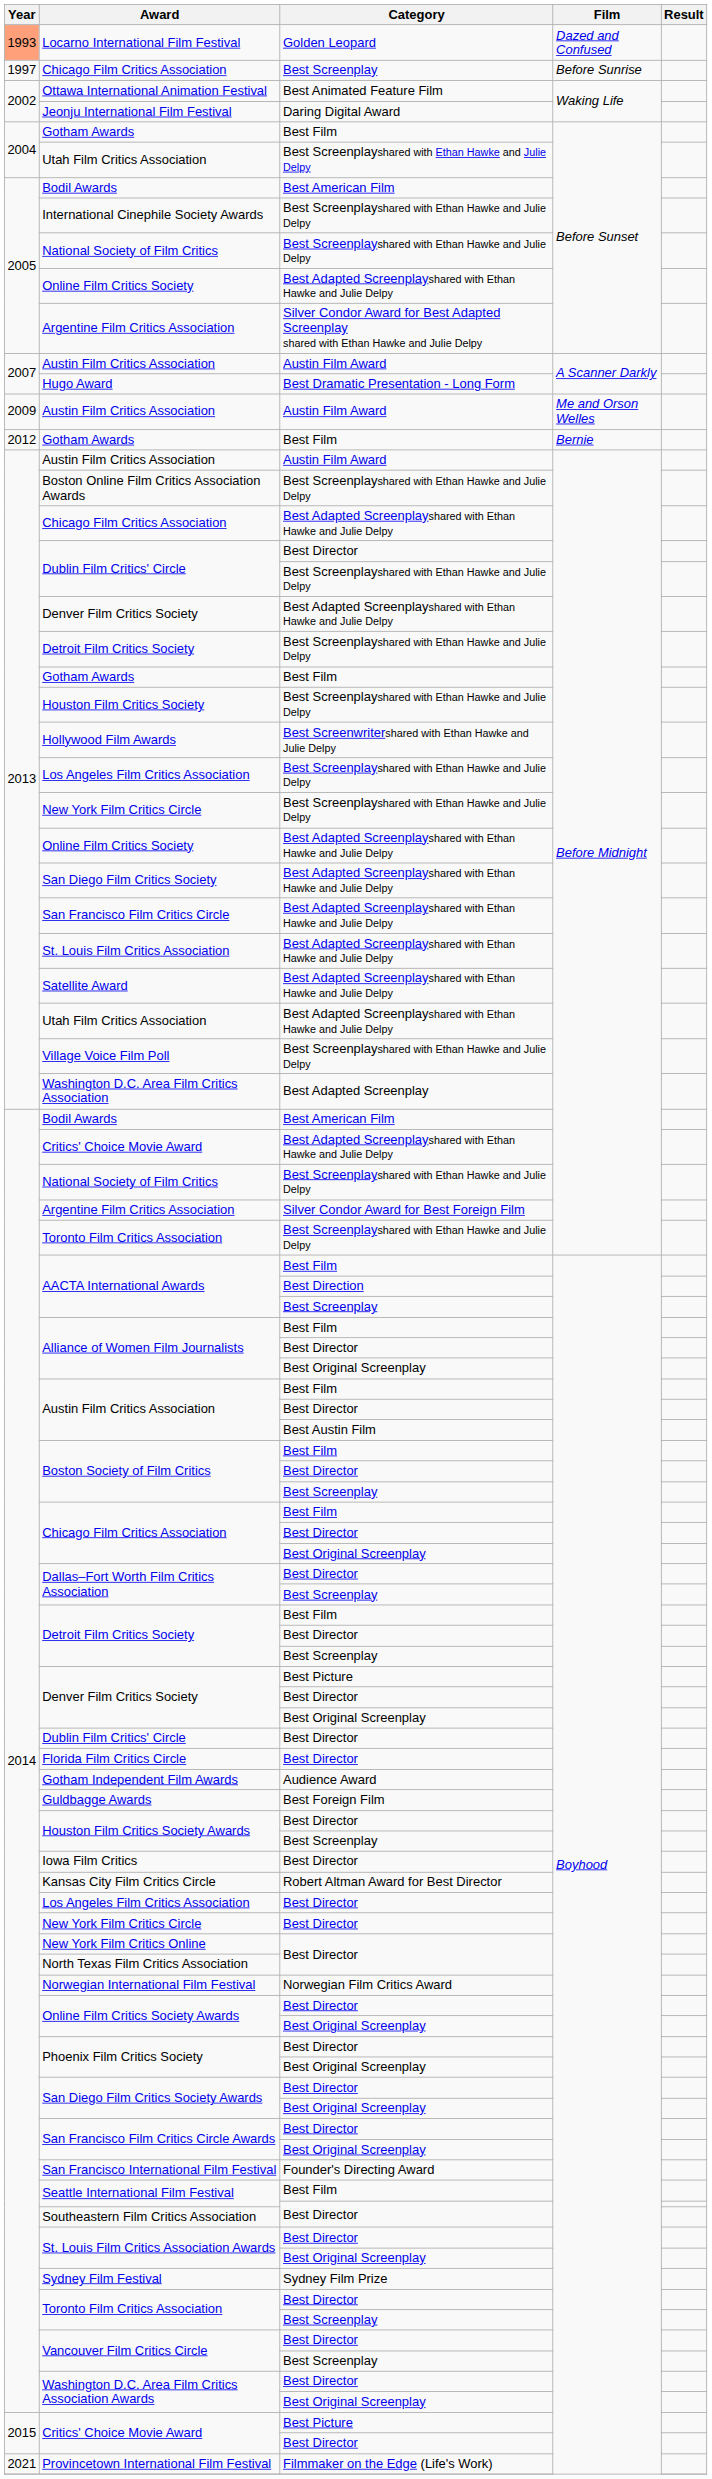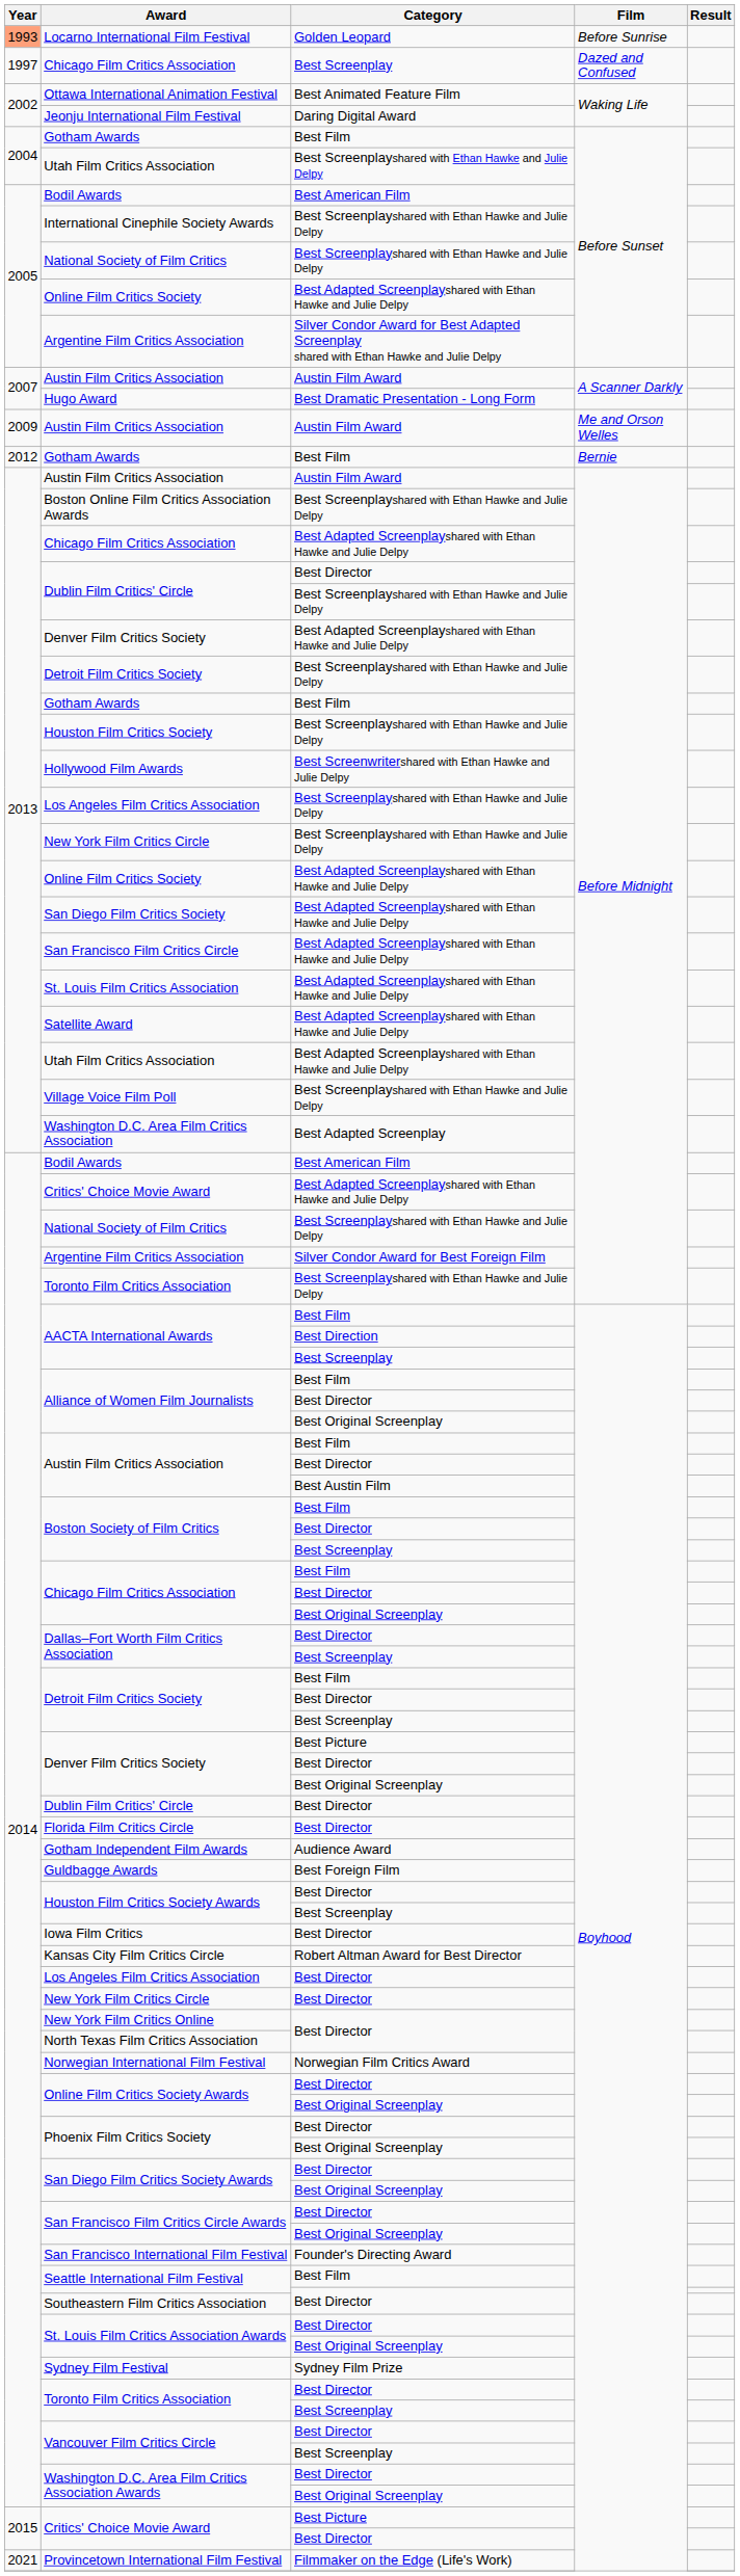Locarno International Film Festival | Film: Dazed and Confused -> Before Sunrise
Chicago Film Critics Association / Best Screenplay | Film: Before Sunrise -> Dazed and Confused
